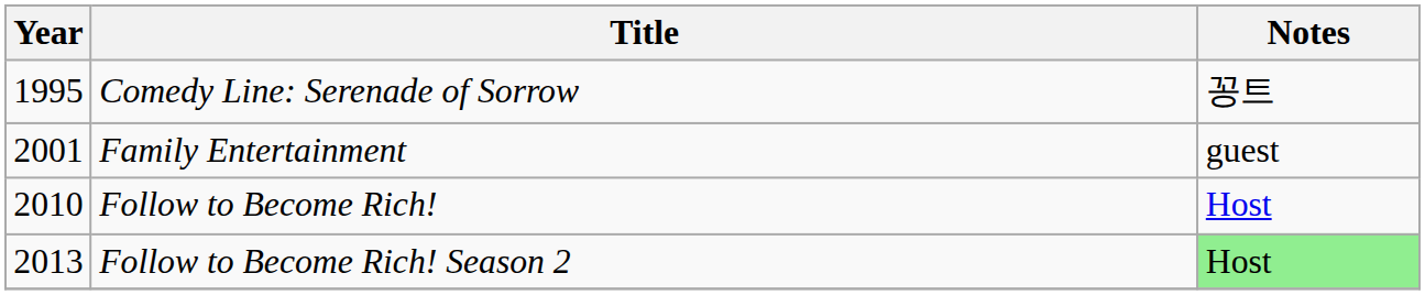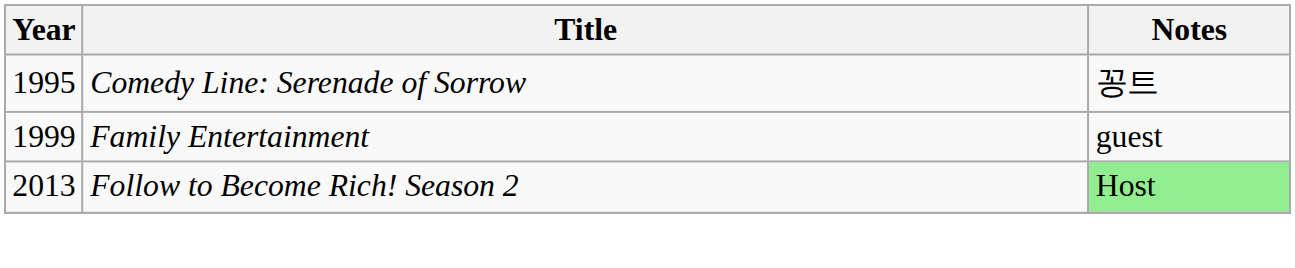Family Entertainment | Year: 2001 -> 1999
- row: 2010 | Follow to Become Rich! | Host
